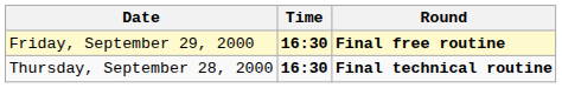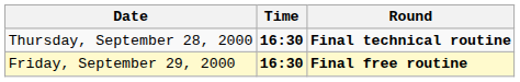rows swapped: Thursday, September 28, 2000 <-> Friday, September 29, 2000
